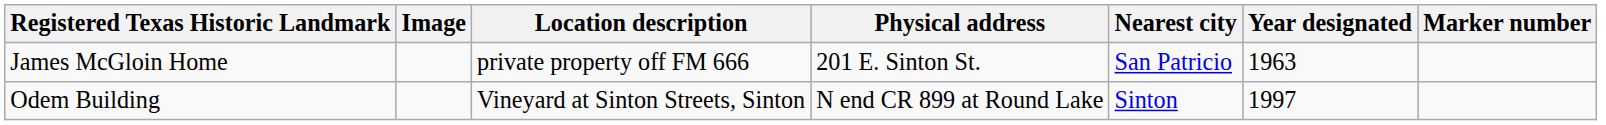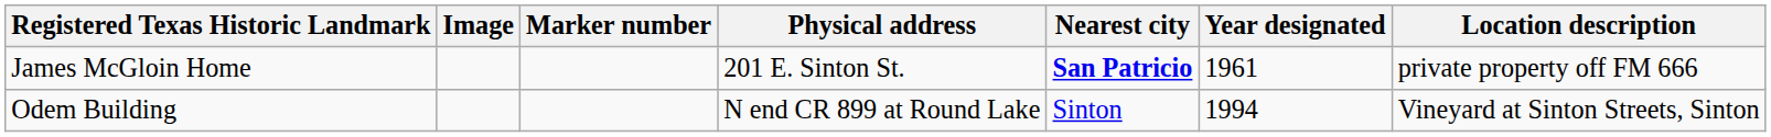columns swapped: Marker number <-> Location description
James McGloin Home | Nearest city: normal -> bold
James McGloin Home | Year designated: 1963 -> 1961
Odem Building | Year designated: 1997 -> 1994
